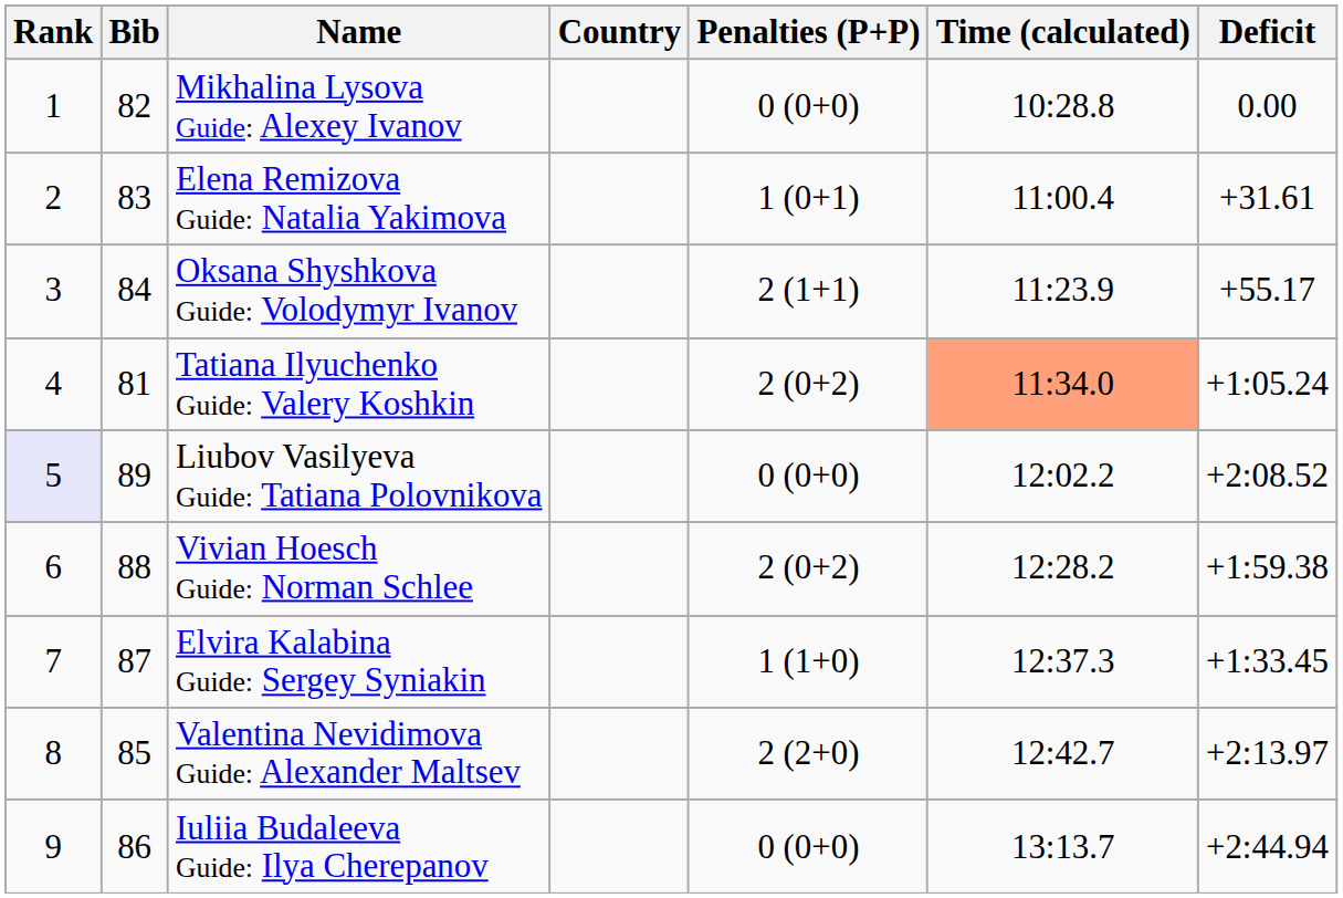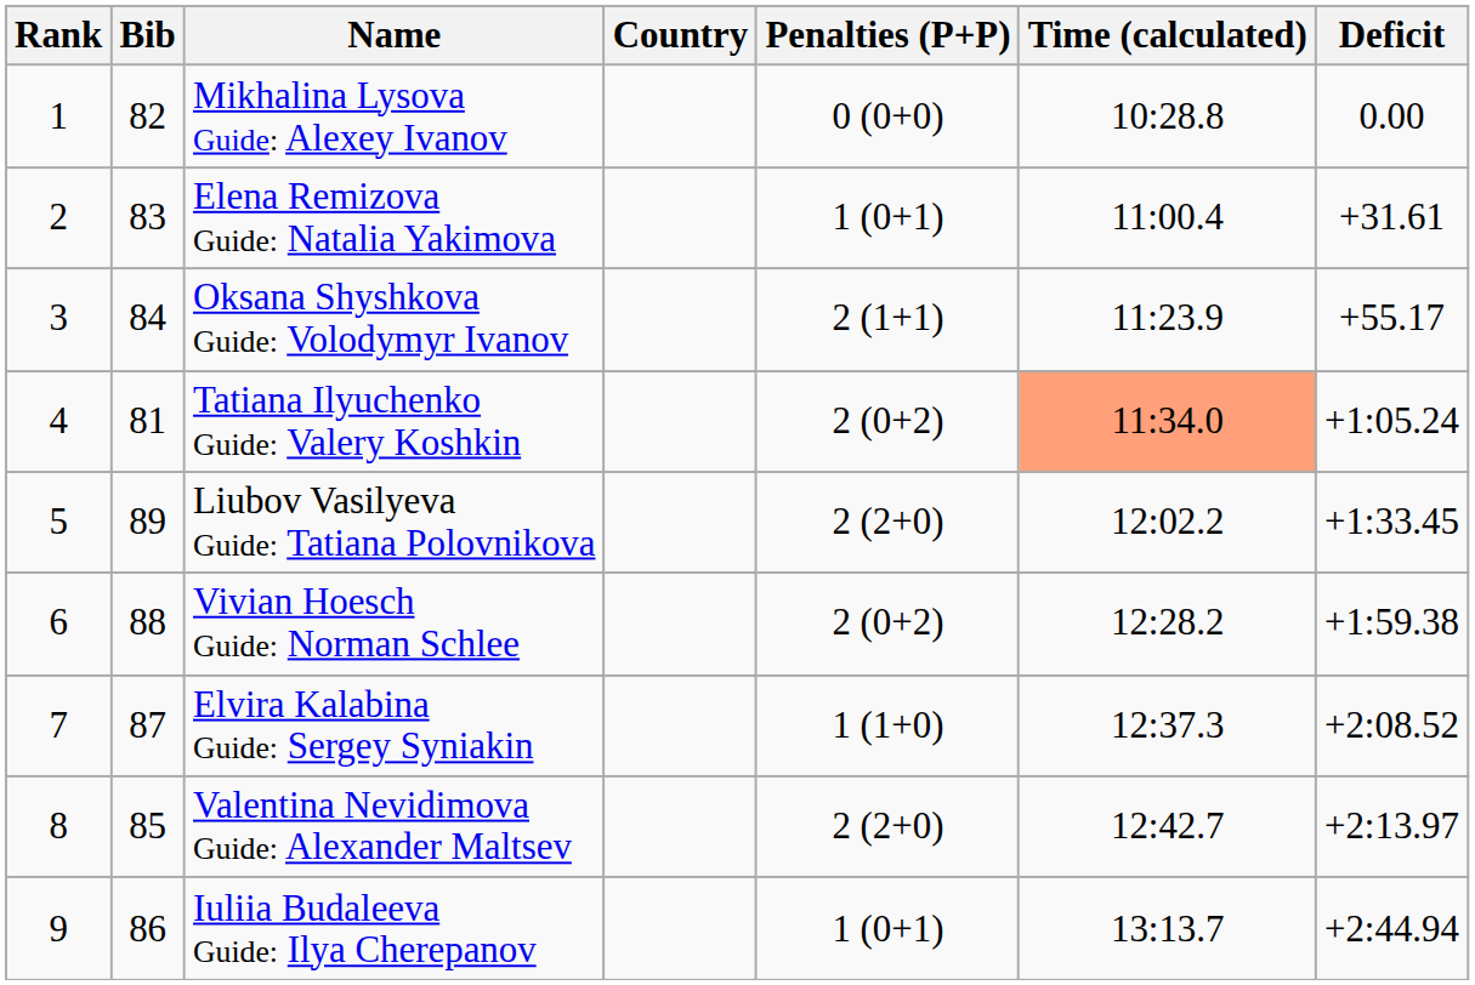Liubov Vasilyeva Guide: Tatiana Polovnikova | Rank: lavender background -> no background
Liubov Vasilyeva Guide: Tatiana Polovnikova | Penalties (P+P): 0 (0+0) -> 2 (2+0)
Liubov Vasilyeva Guide: Tatiana Polovnikova | Deficit: +2:08.52 -> +1:33.45
Elvira Kalabina Guide: Sergey Syniakin | Deficit: +1:33.45 -> +2:08.52
Iuliia Budaleeva Guide: Ilya Cherepanov | Penalties (P+P): 0 (0+0) -> 1 (0+1)
